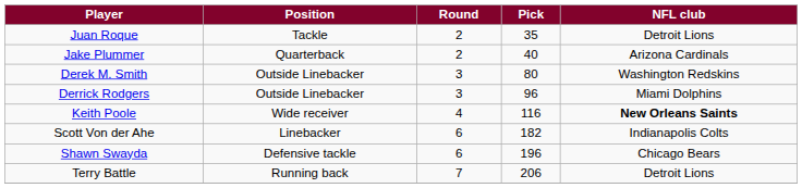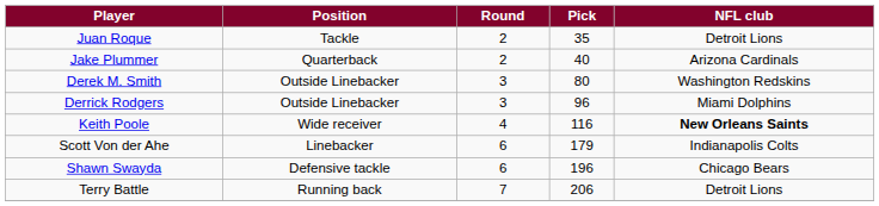Scott Von der Ahe | Pick: 182 -> 179
